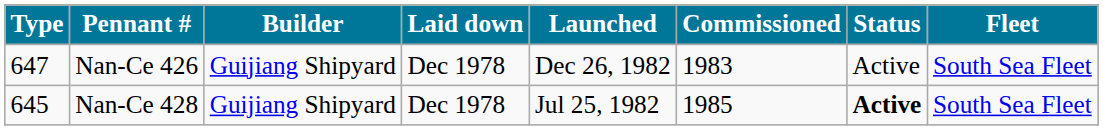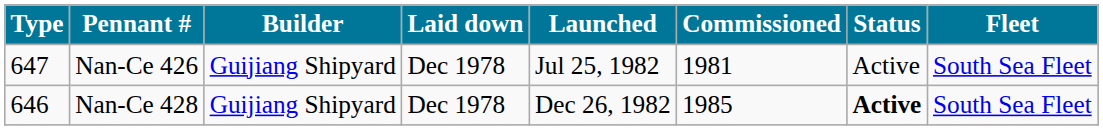Nan-Ce 426 | Launched: Dec 26, 1982 -> Jul 25, 1982
Nan-Ce 426 | Commissioned: 1983 -> 1981
Nan-Ce 428 | Type: 645 -> 646
Nan-Ce 428 | Launched: Jul 25, 1982 -> Dec 26, 1982
